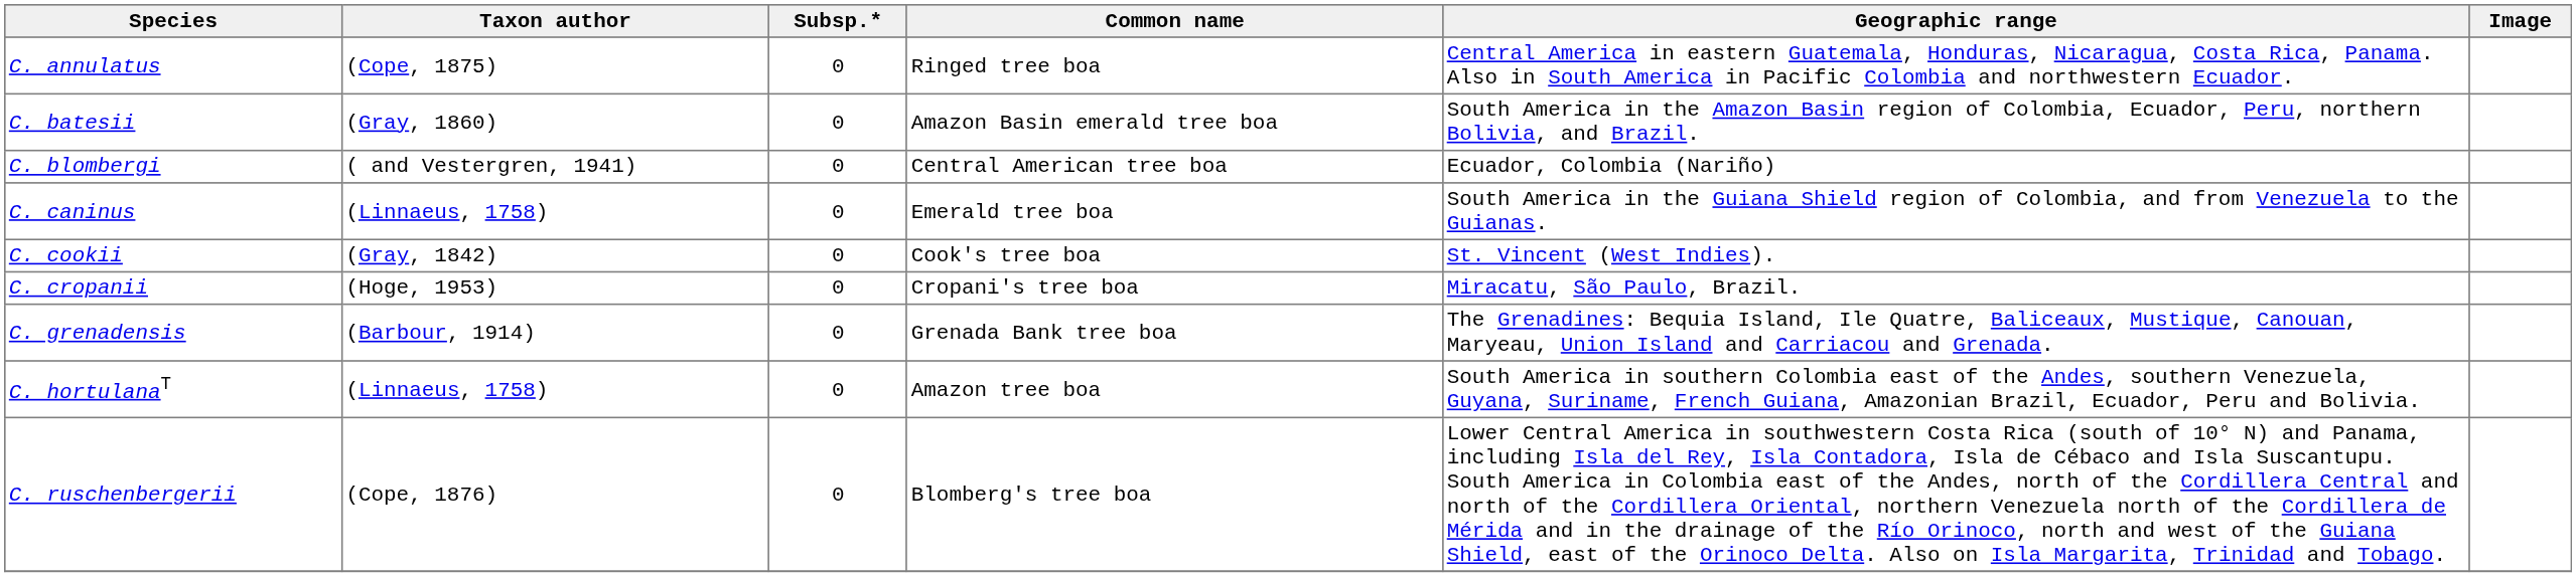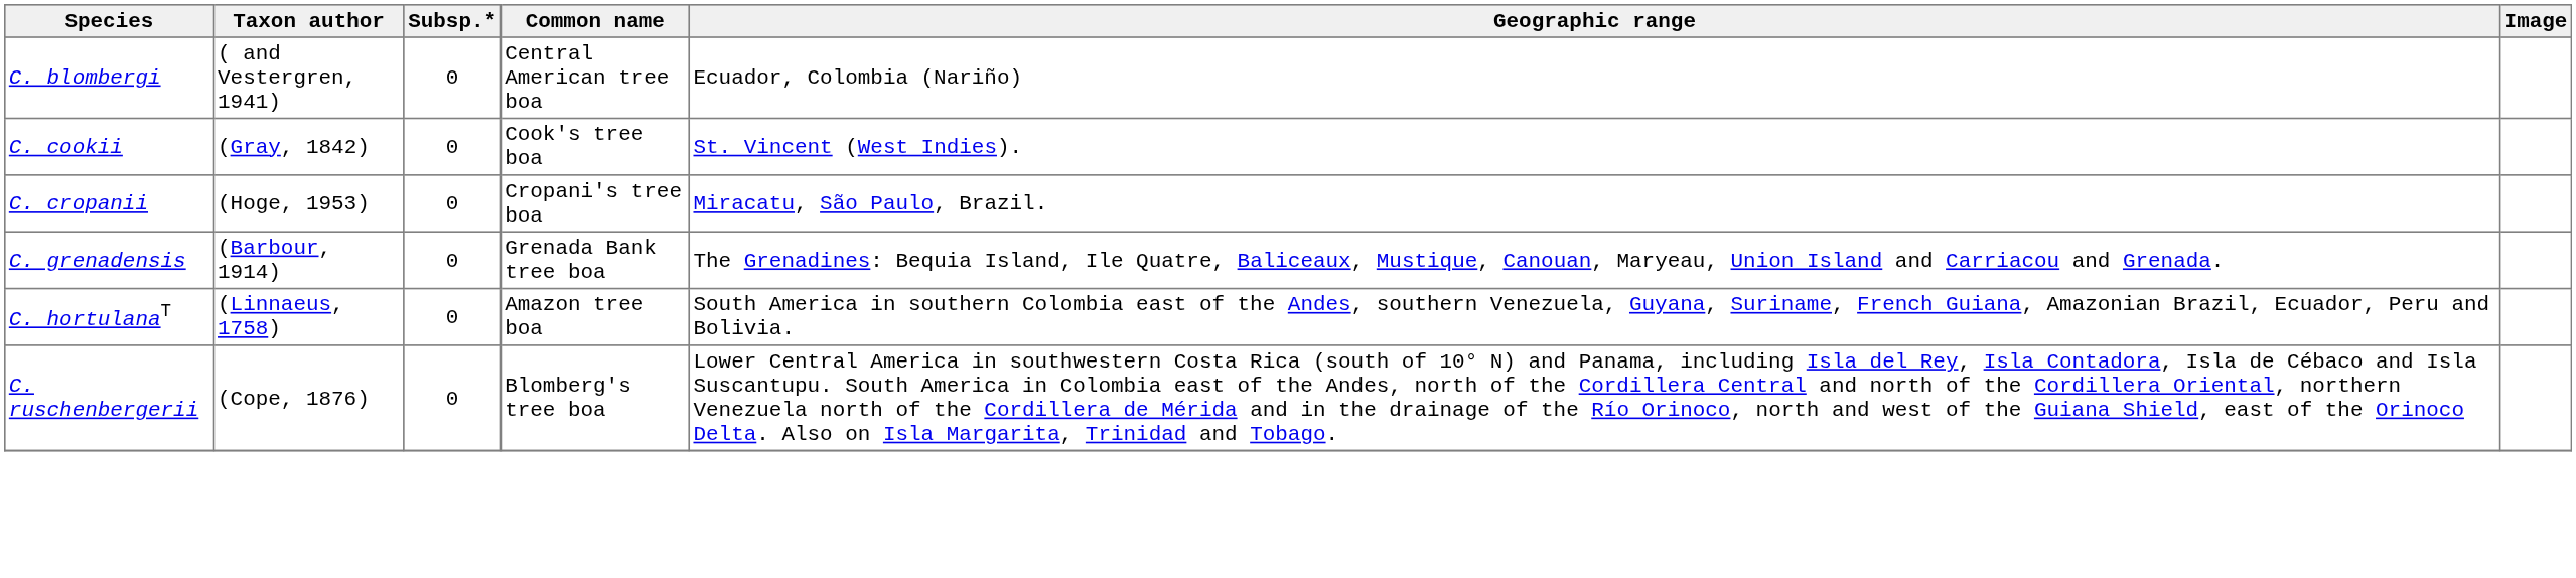- row: C. annulatus | (Cope, 1875) | 0 | Ringed tree boa | Central America in eastern Guatemala, Honduras, Nicaragua, Costa Rica, Panama. Also in South America in Pacific Colombia and northwestern Ecuador.
- row: C. batesii | (Gray, 1860) | 0 | Amazon Basin emerald tree boa | South America in the Amazon Basin region of Colombia, Ecuador, Peru, northern Bolivia, and Brazil.
- row: C. caninus | (Linnaeus, 1758) | 0 | Emerald tree boa | South America in the Guiana Shield region of Colombia, and from Venezuela to the Guianas.
